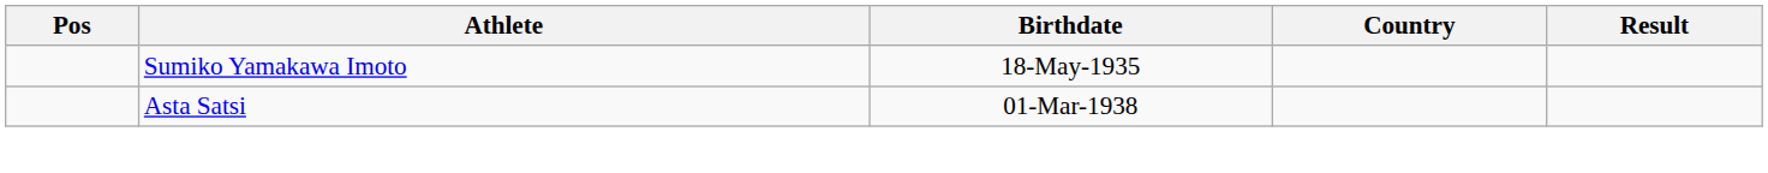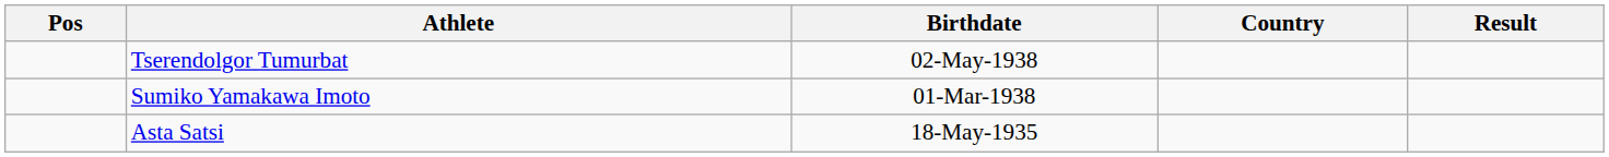+ row: Tserendolgor Tumurbat | 02-May-1938
Sumiko Yamakawa Imoto | Birthdate: 18-May-1935 -> 01-Mar-1938
Asta Satsi | Birthdate: 01-Mar-1938 -> 18-May-1935
